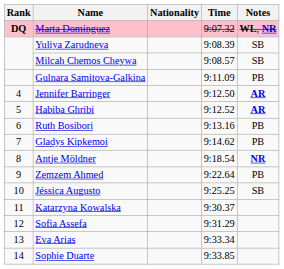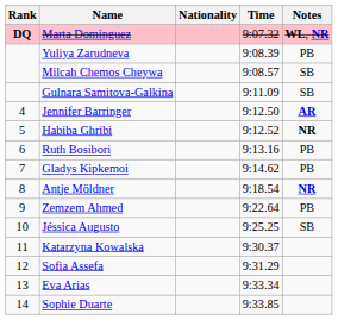Yuliya Zarudneva | Notes: SB -> PB
Gulnara Samitova-Galkina | Notes: PB -> SB
Habiba Ghribi | Notes: AR -> NR
